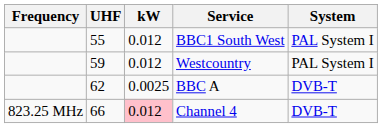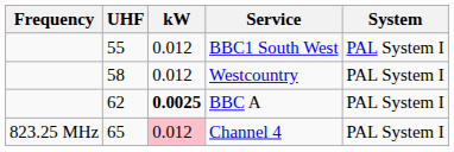Westcountry | UHF: 59 -> 58
BBC A | kW: normal -> bold
BBC A | System: DVB-T -> PAL System I
Channel 4 | UHF: 66 -> 65
Channel 4 | System: DVB-T -> PAL System I
